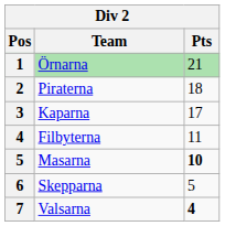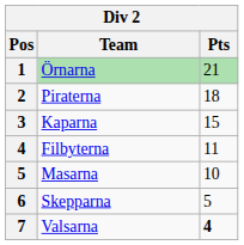Kaparna | Pts: 17 -> 15
Masarna | Pts: bold -> normal
